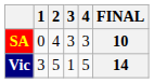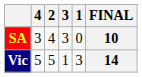columns swapped: 1 <-> 4
